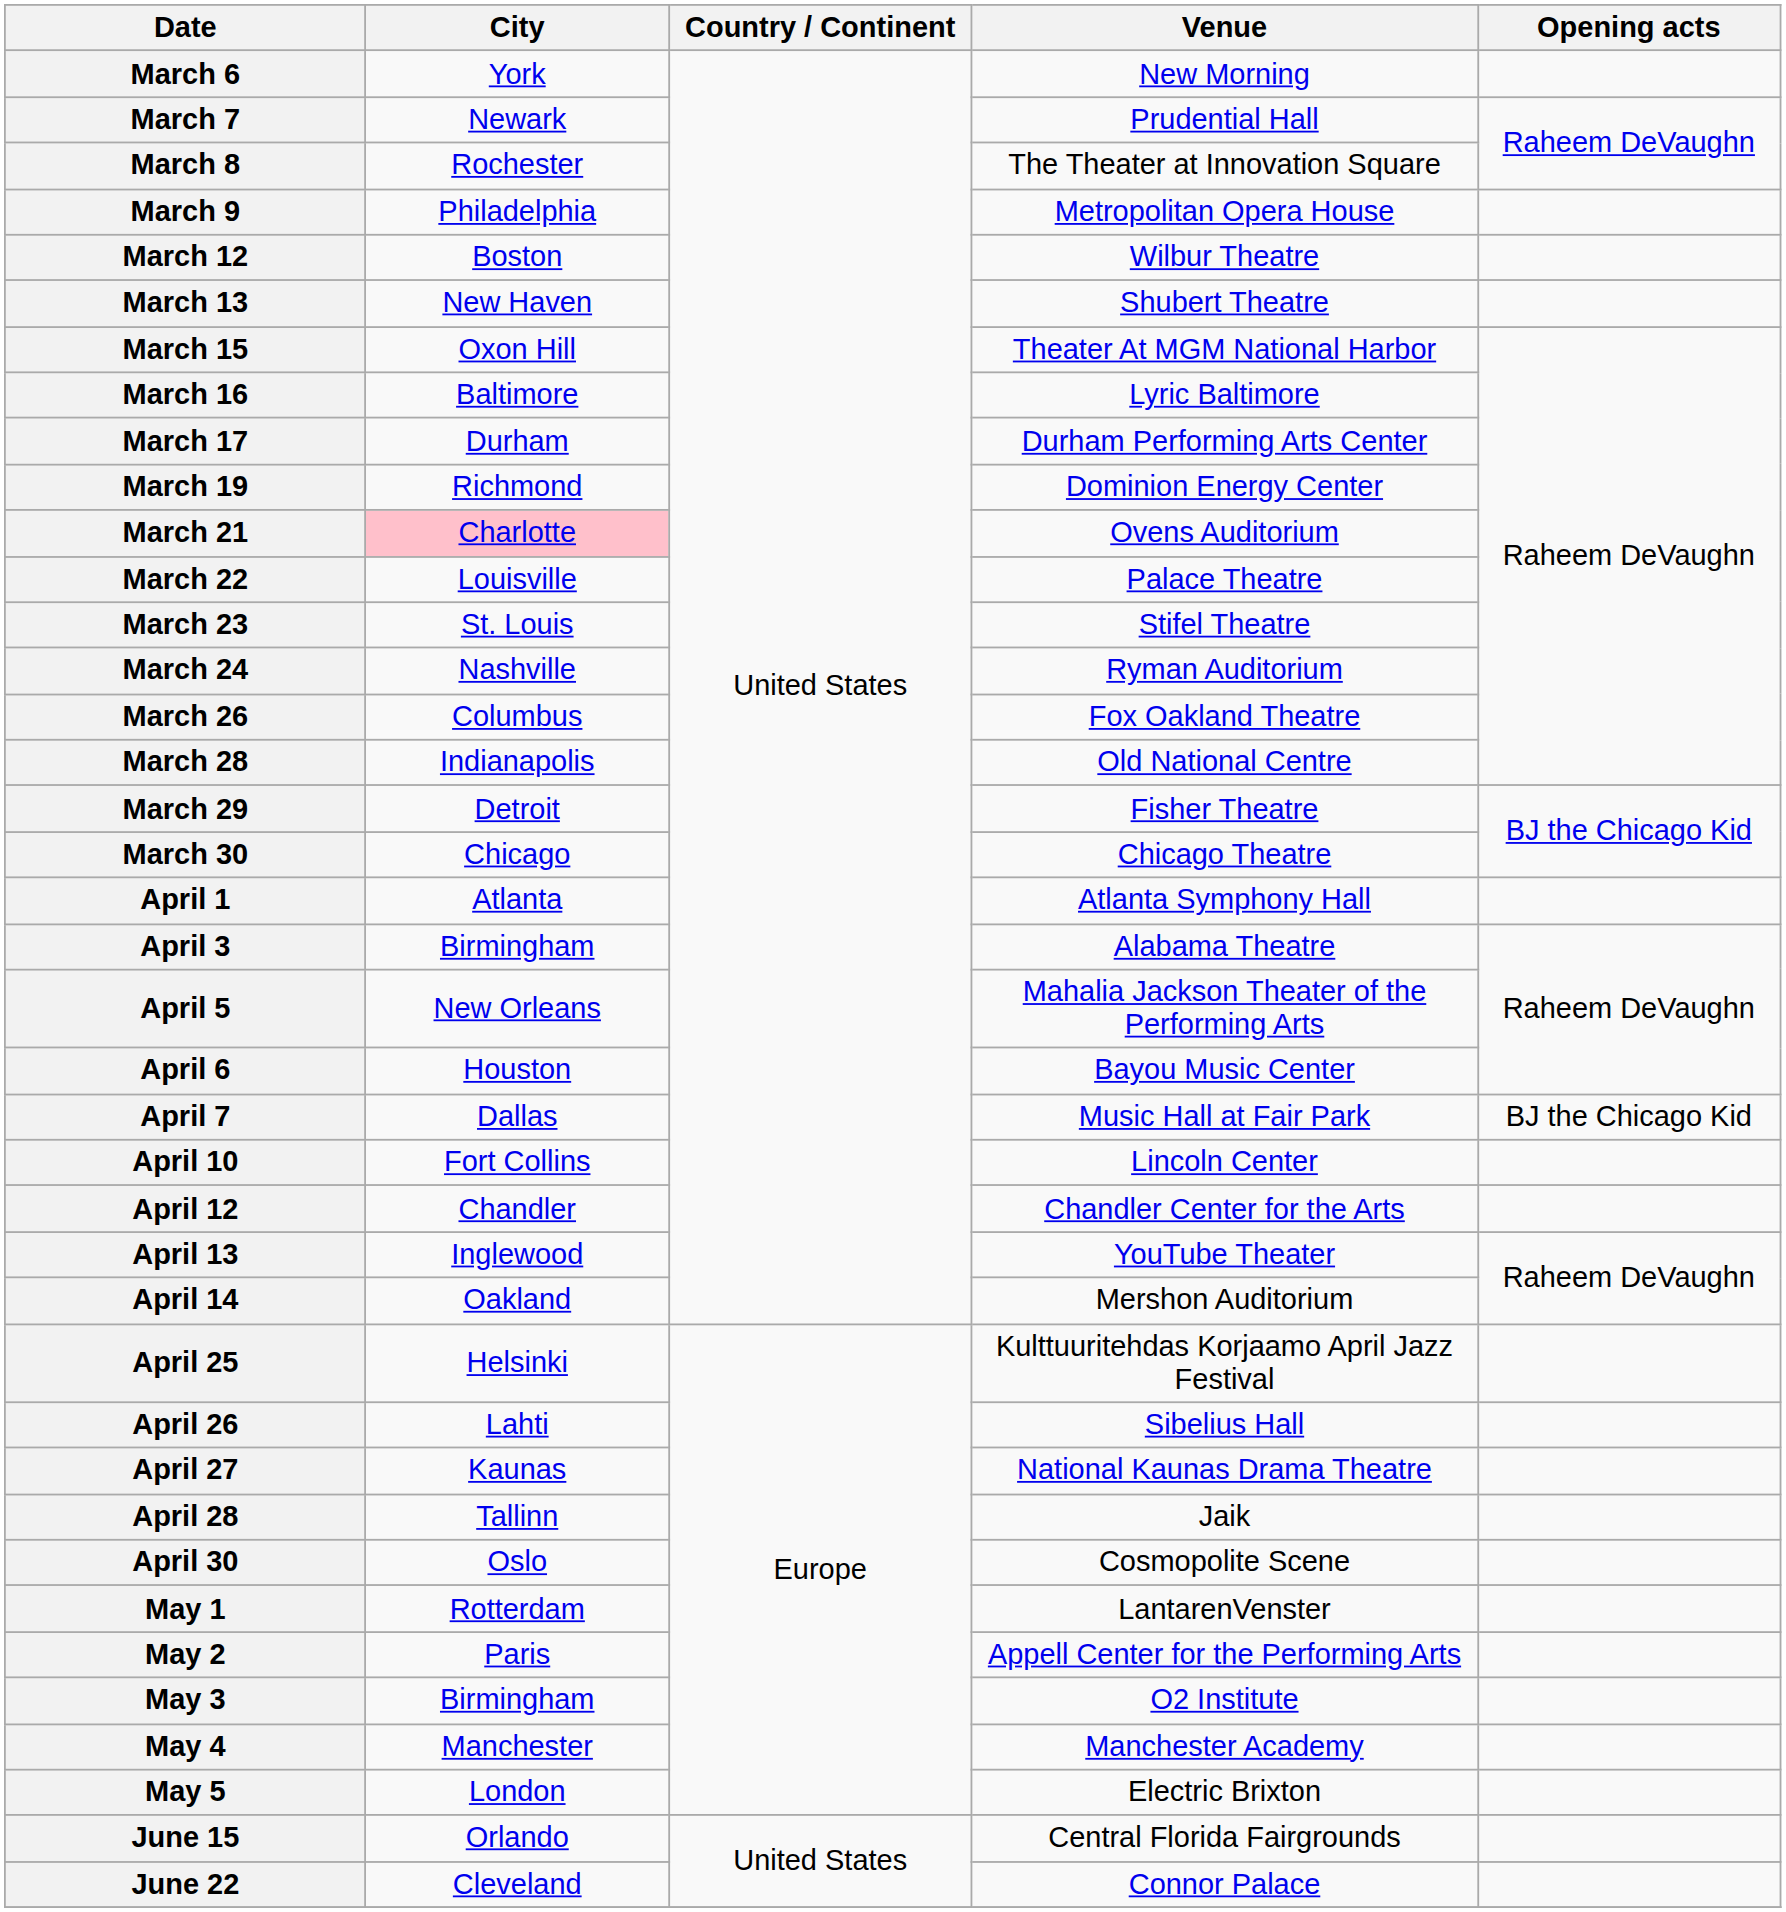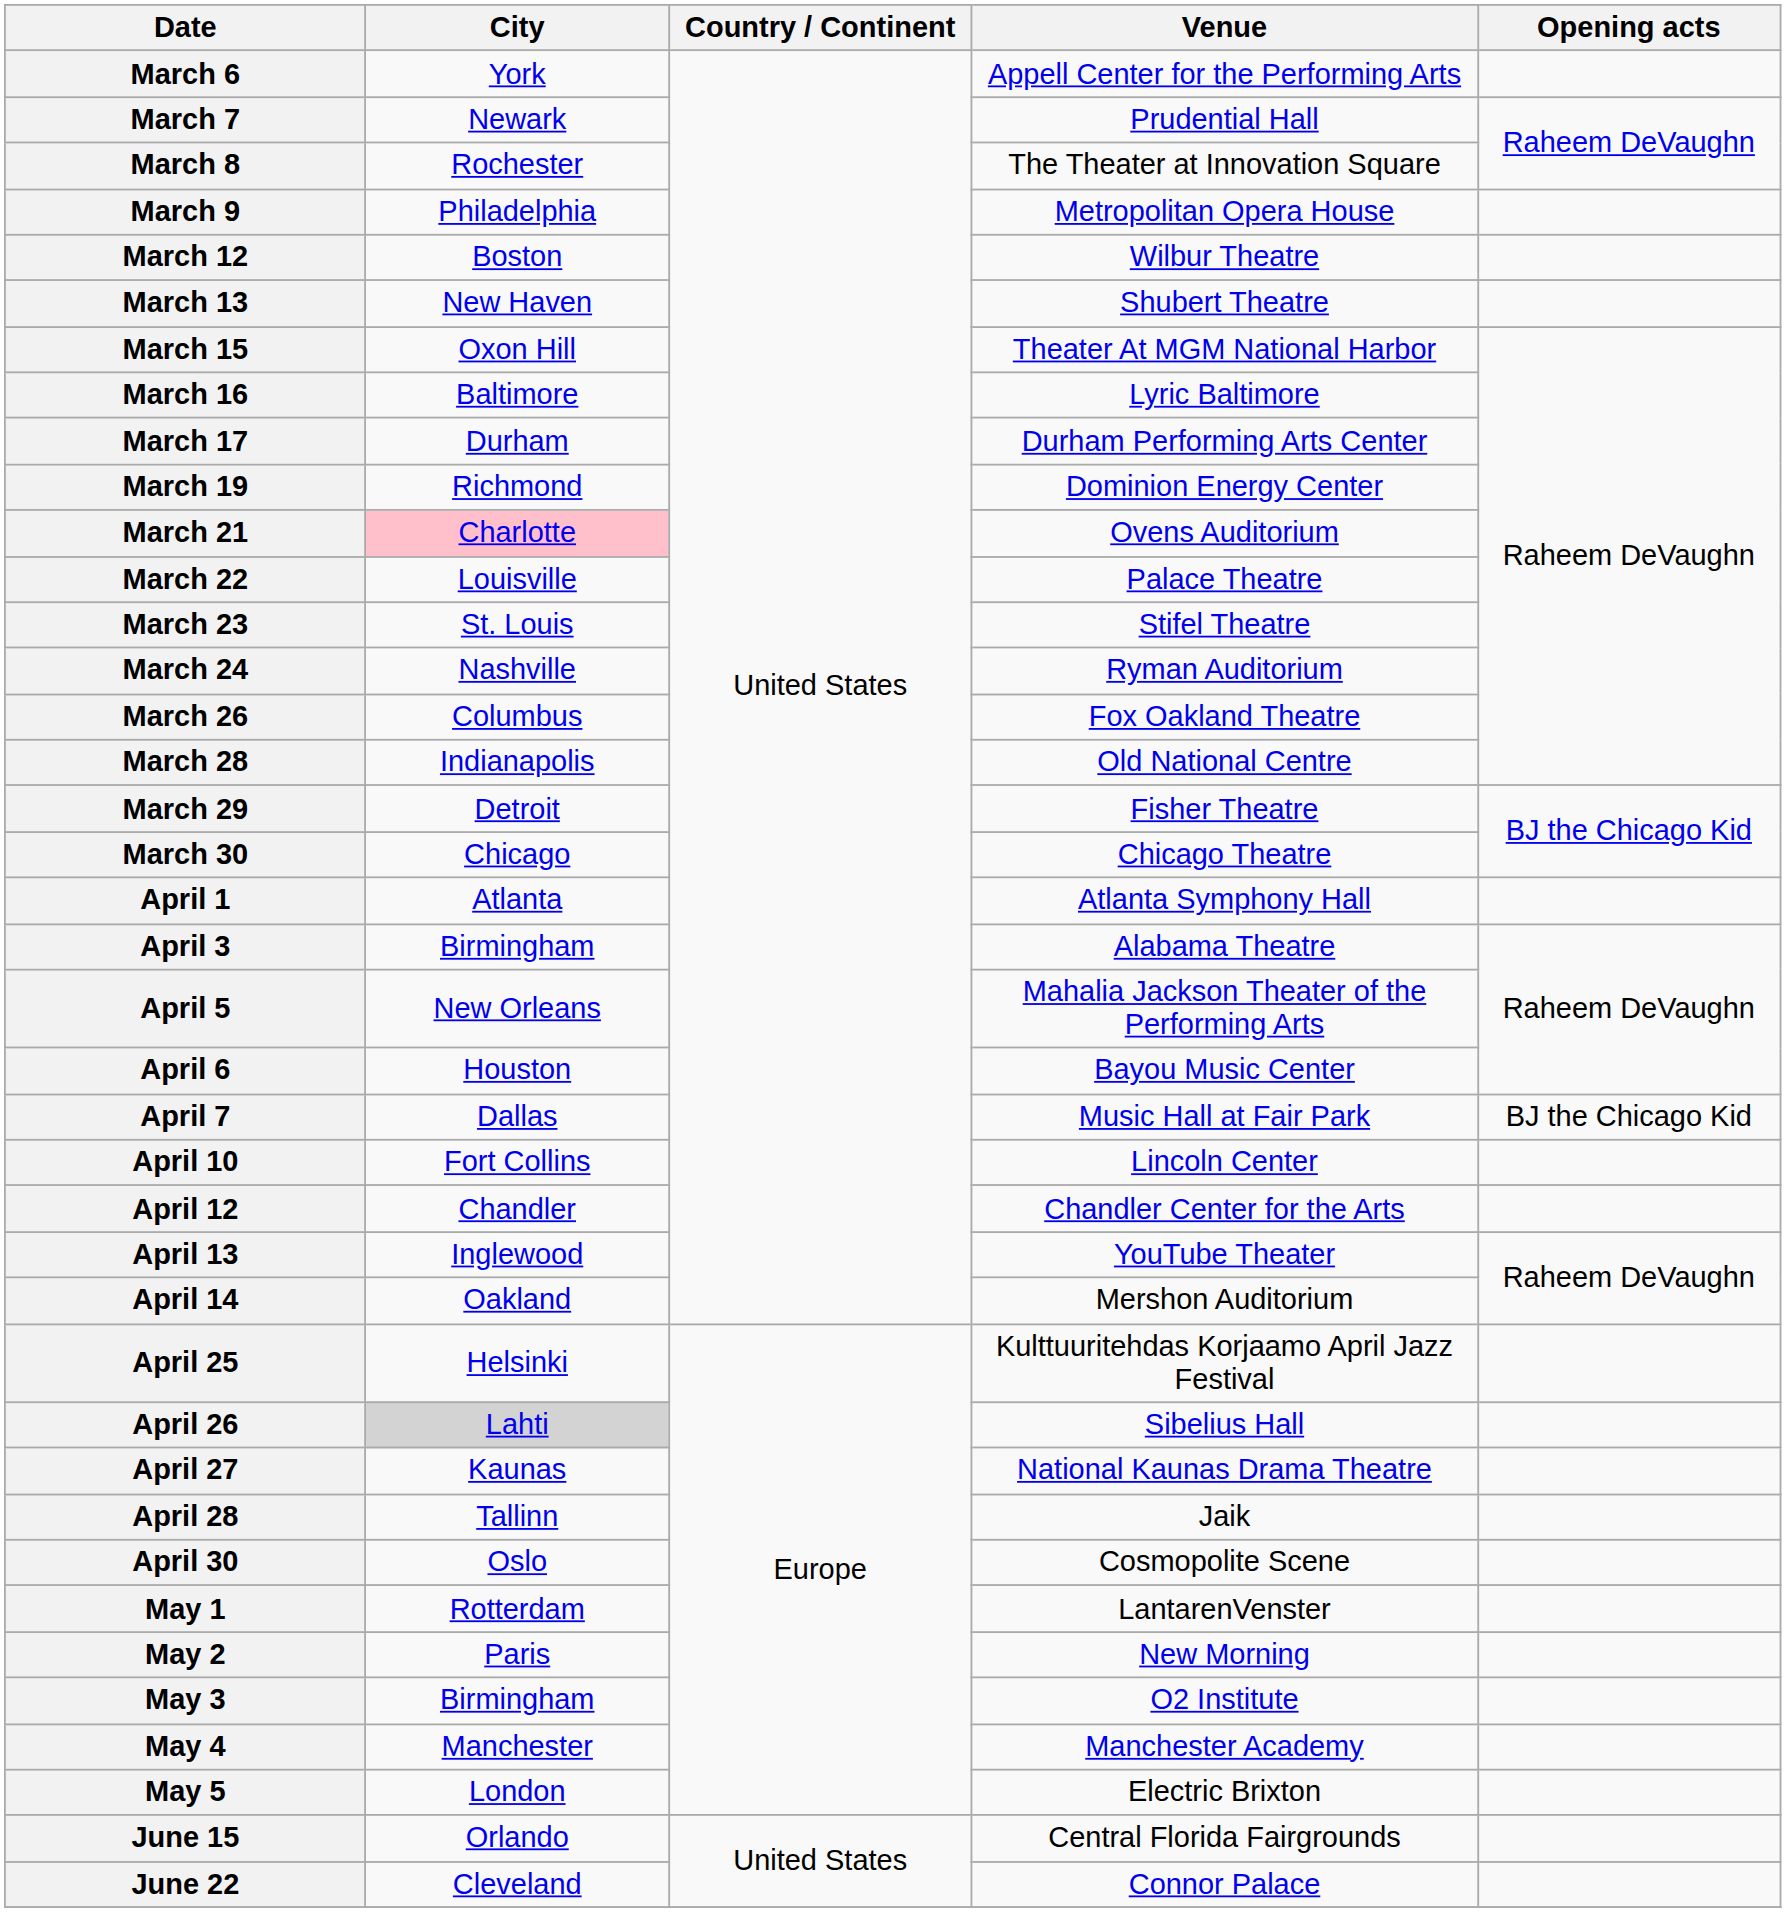March 6 | Venue: New Morning -> Appell Center for the Performing Arts
April 26 | City: no background -> lightgrey background
May 2 | Venue: Appell Center for the Performing Arts -> New Morning
